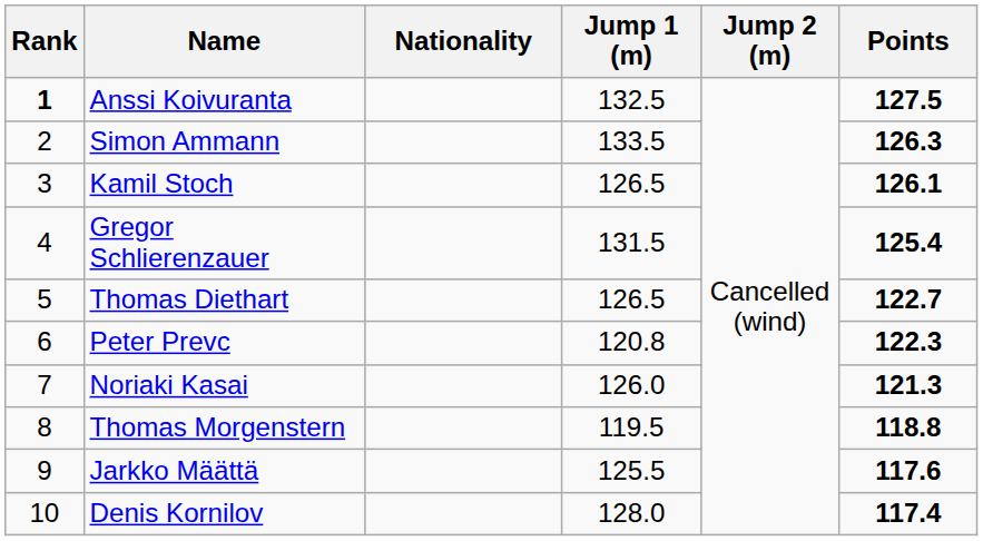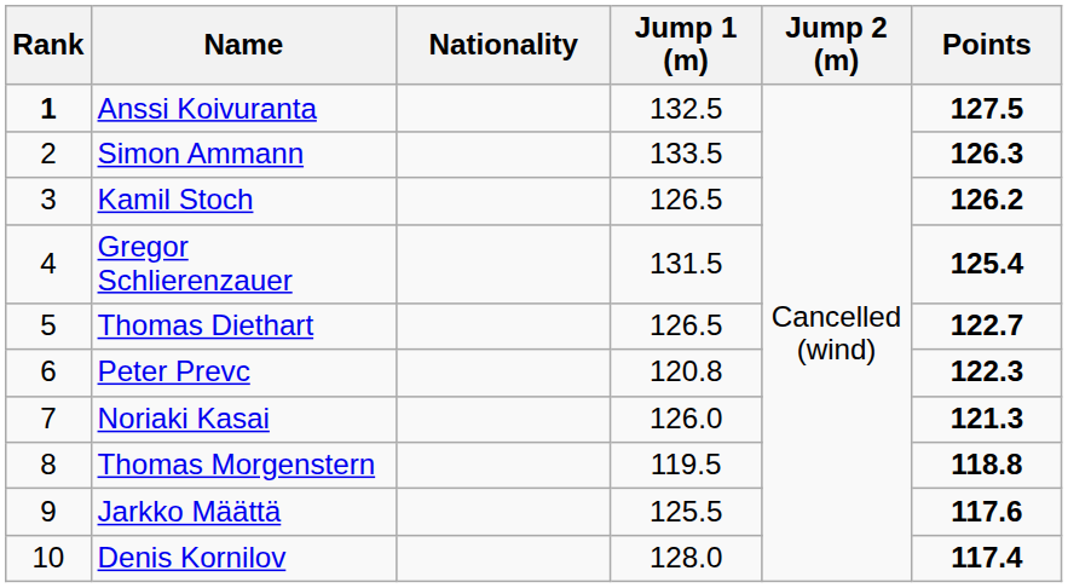Kamil Stoch | Points: 126.1 -> 126.2
